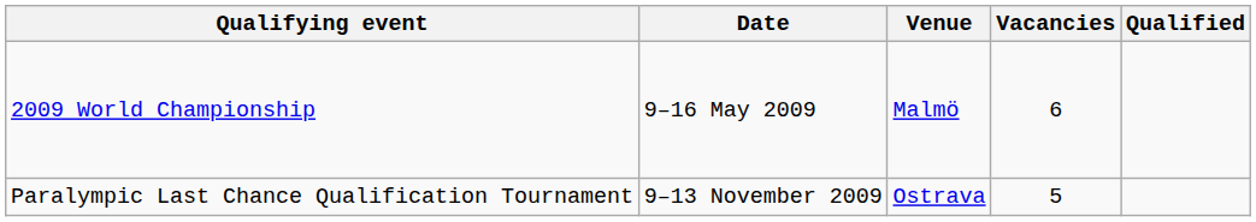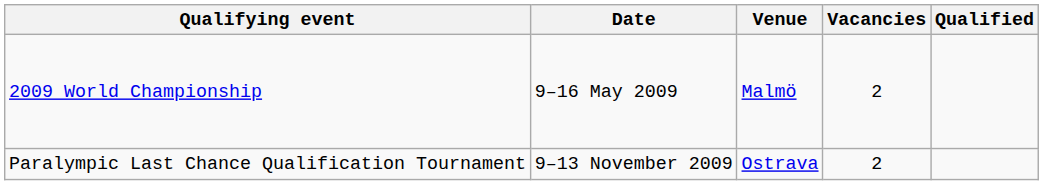2009 World Championship | Vacancies: 6 -> 2
Paralympic Last Chance Qualification Tournament | Vacancies: 5 -> 2
